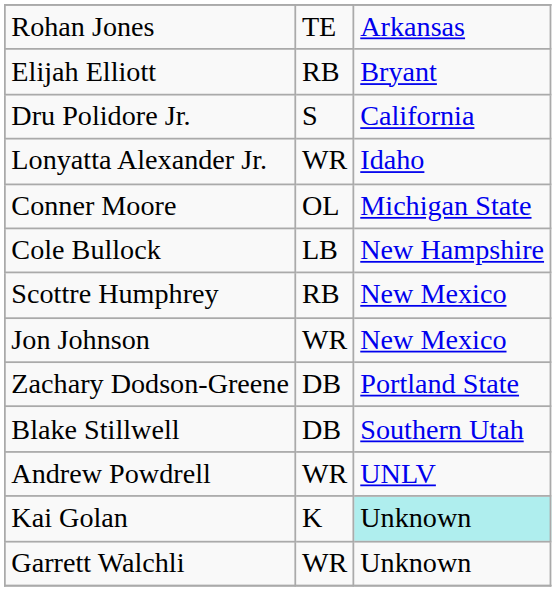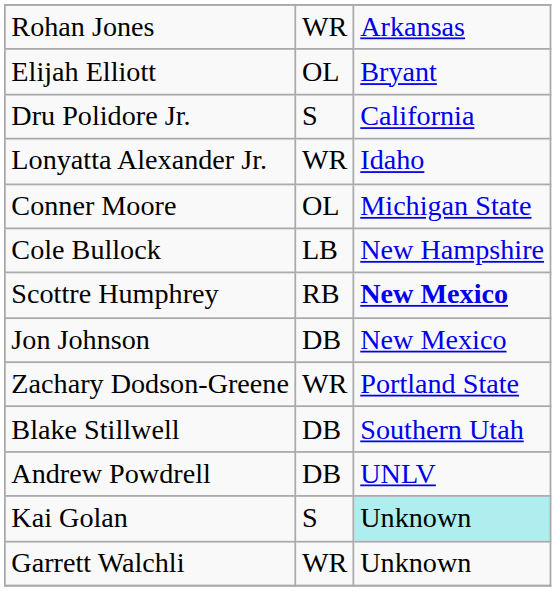Rohan Jones | column 2: TE -> WR
Elijah Elliott | column 2: RB -> OL
Scottre Humphrey | column 3: normal -> bold
Jon Johnson | column 2: WR -> DB
Zachary Dodson-Greene | column 2: DB -> WR
Andrew Powdrell | column 2: WR -> DB
Kai Golan | column 2: K -> S
